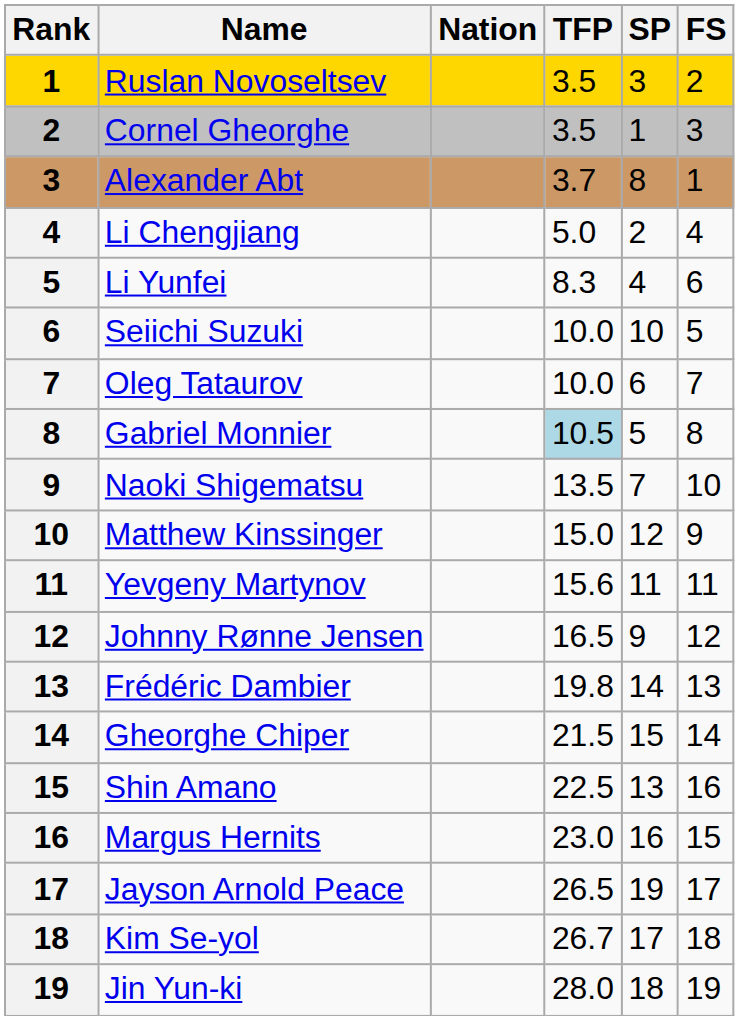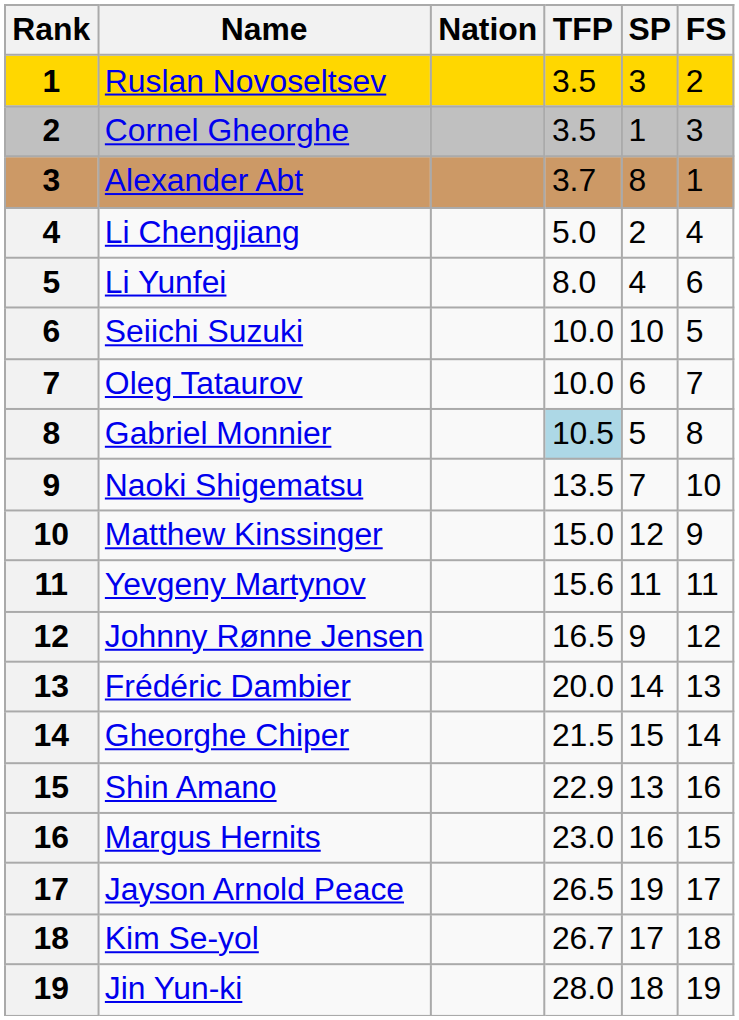Li Yunfei | TFP: 8.3 -> 8.0
Frédéric Dambier | TFP: 19.8 -> 20.0
Shin Amano | TFP: 22.5 -> 22.9
